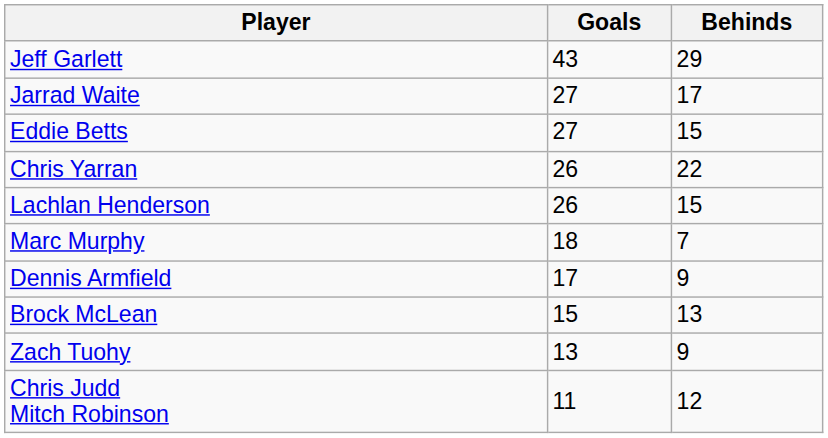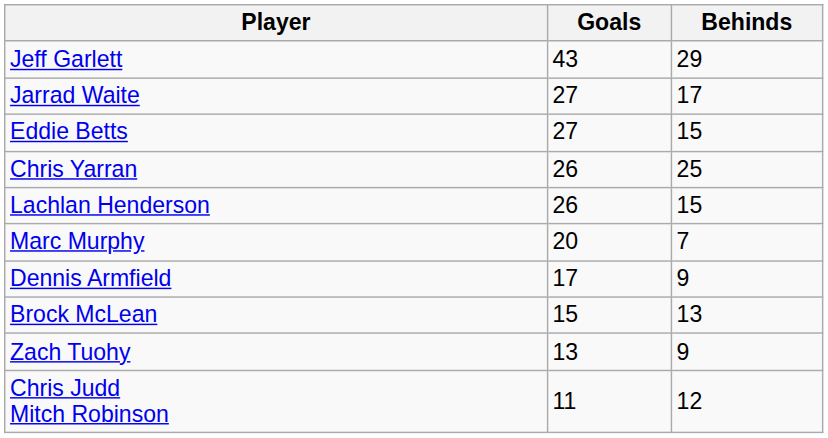Chris Yarran | Behinds: 22 -> 25
Marc Murphy | Goals: 18 -> 20
